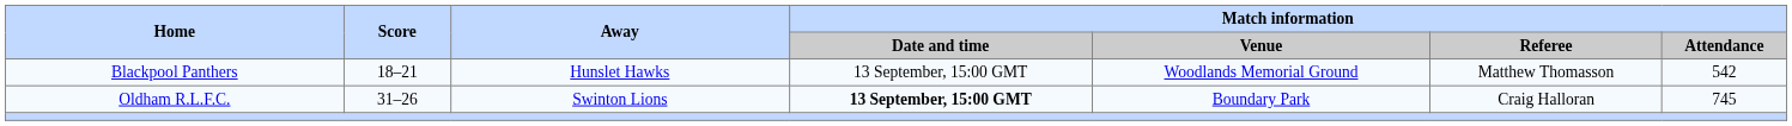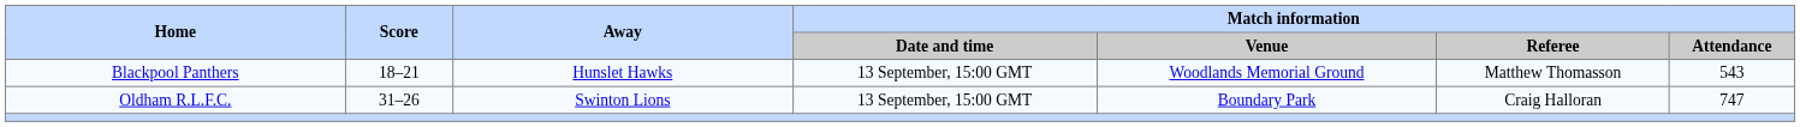Blackpool Panthers | Match information / Attendance: 542 -> 543
Oldham R.L.F.C. | Match information / Date and time: bold -> normal
Oldham R.L.F.C. | Match information / Attendance: 745 -> 747
